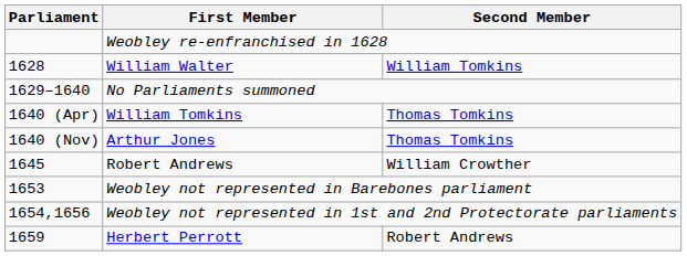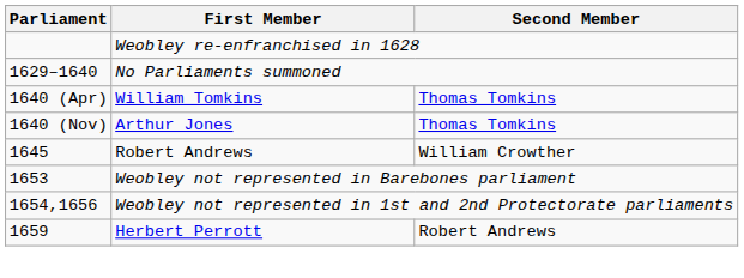- row: 1628 | William Walter | William Tomkins
